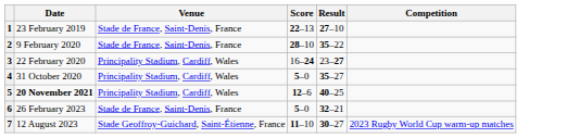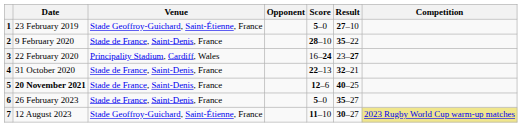+ column: Opponent
1 | Venue: Stade de France, Saint-Denis, France -> Stade Geoffroy-Guichard, Saint-Étienne, France
1 | Score: 22–13 -> 5–0
4 | Venue: Principality Stadium, Cardiff, Wales -> Stade de France, Saint-Denis, France
4 | Score: 5–0 -> 22–13
4 | Result: 35–27 -> 32–21
5 | Venue: Principality Stadium, Cardiff, Wales -> Stade de France, Saint-Denis, France
6 | Result: 32–21 -> 35–27
7 | Competition: no background -> khaki background
